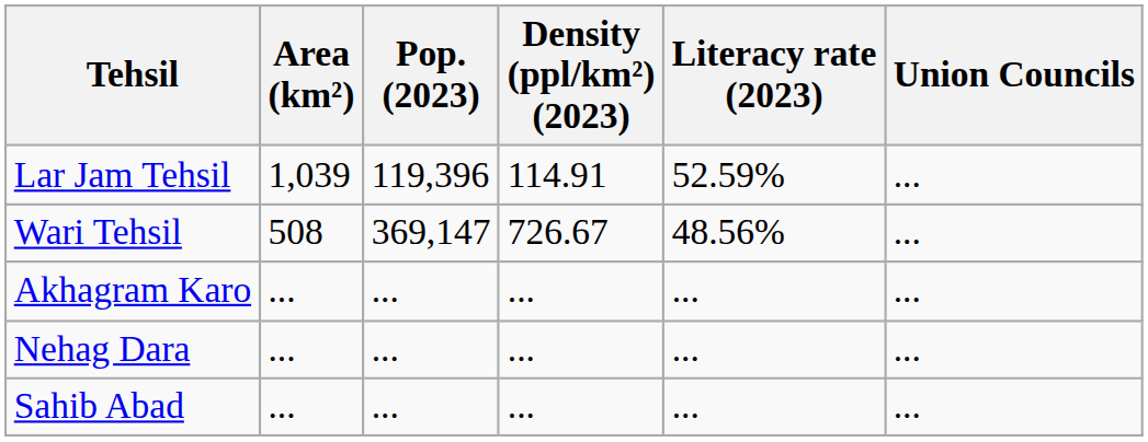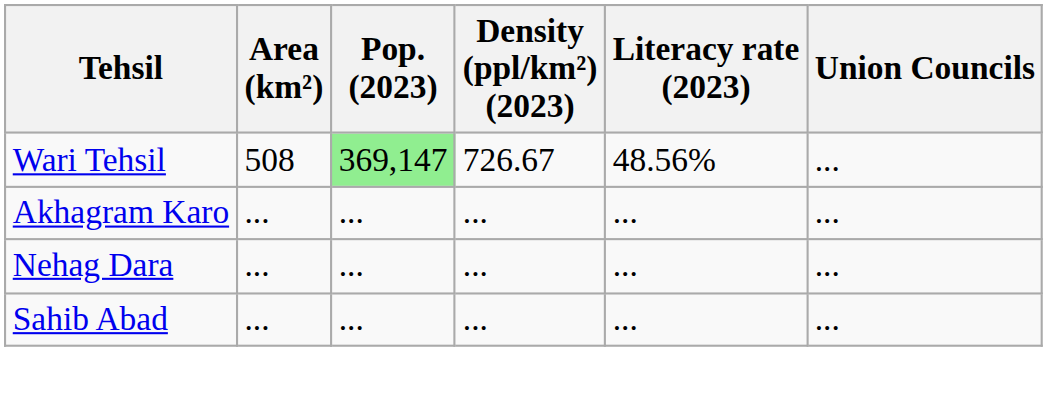- row: Lar Jam Tehsil | 1,039 | 119,396 | 114.91 | 52.59% | ...
Wari Tehsil | Pop. (2023): no background -> lightgreen background
